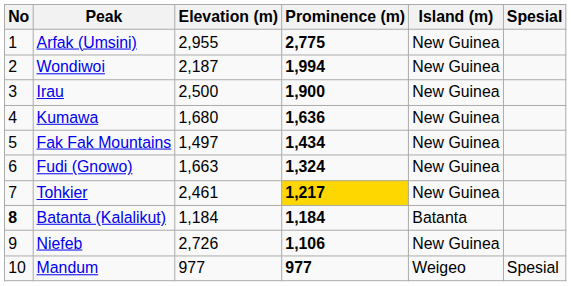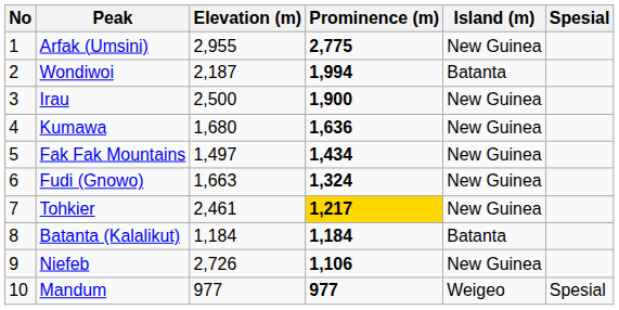Wondiwoi | Island (m): New Guinea -> Batanta
Batanta (Kalalikut) | No: bold -> normal
